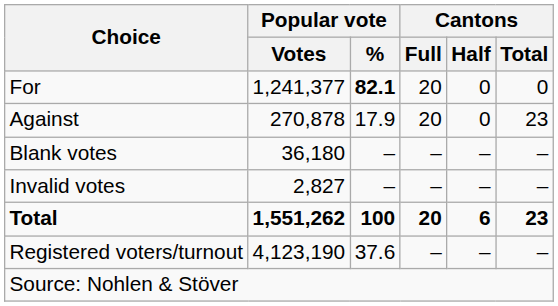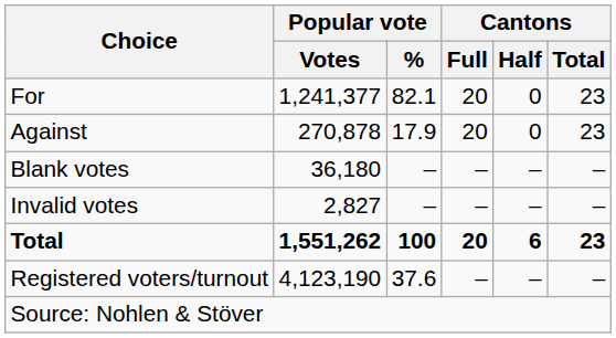For | Popular vote / %: bold -> normal
For | Cantons / Total: 0 -> 23
